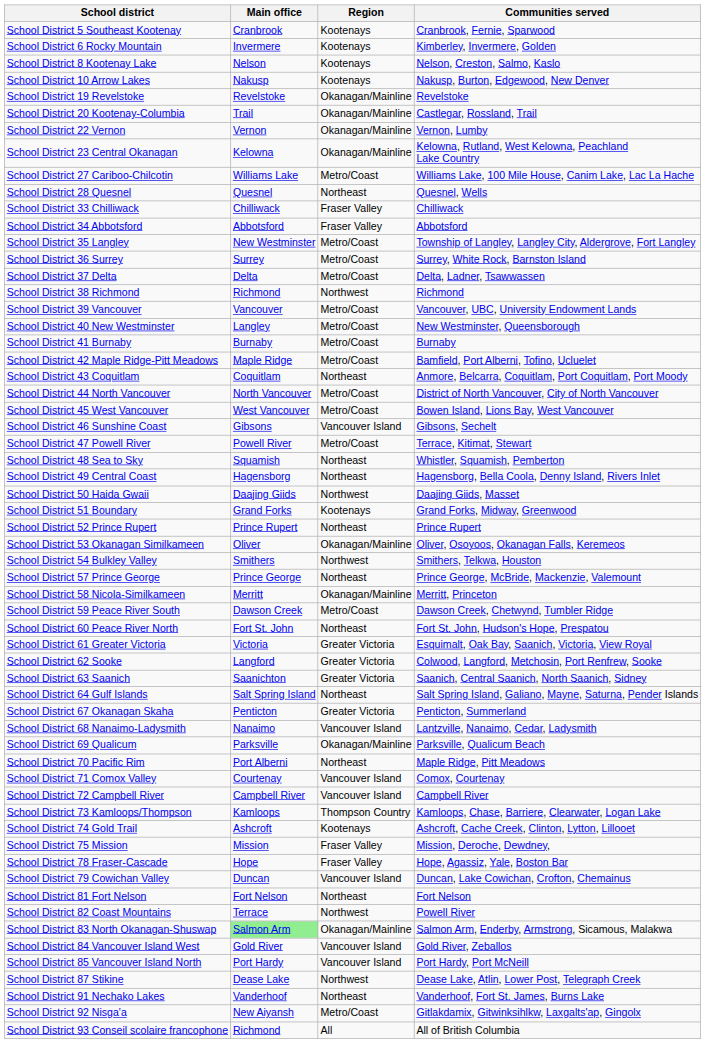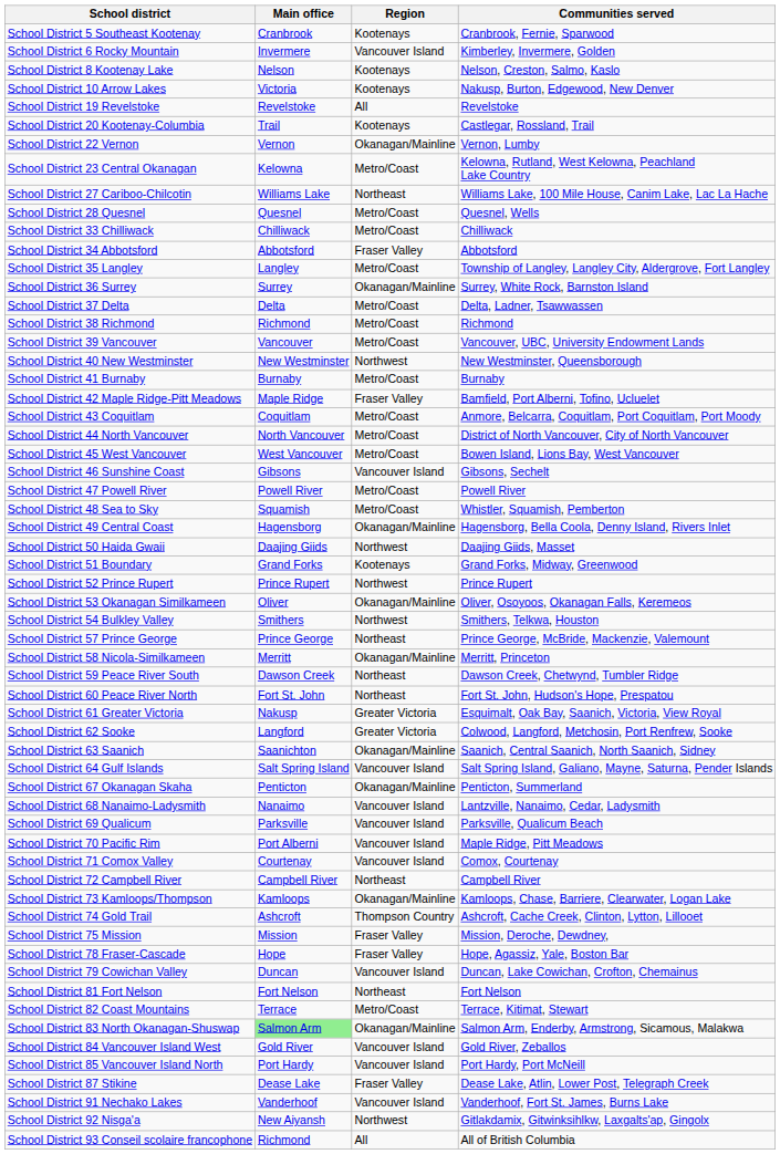School District 6 Rocky Mountain | Region: Kootenays -> Vancouver Island
School District 10 Arrow Lakes | Main office: Nakusp -> Victoria
School District 19 Revelstoke | Region: Okanagan/Mainline -> All
School District 20 Kootenay-Columbia | Region: Okanagan/Mainline -> Kootenays
School District 23 Central Okanagan | Region: Okanagan/Mainline -> Metro/Coast
School District 27 Cariboo-Chilcotin | Region: Metro/Coast -> Northeast
School District 28 Quesnel | Region: Northeast -> Metro/Coast
School District 33 Chilliwack | Region: Fraser Valley -> Metro/Coast
School District 35 Langley | Main office: New Westminster -> Langley
School District 36 Surrey | Region: Metro/Coast -> Okanagan/Mainline
School District 38 Richmond | Region: Northwest -> Metro/Coast
School District 40 New Westminster | Main office: Langley -> New Westminster
School District 40 New Westminster | Region: Metro/Coast -> Northwest
School District 42 Maple Ridge-Pitt Meadows | Region: Metro/Coast -> Fraser Valley
School District 43 Coquitlam | Region: Northeast -> Metro/Coast
School District 47 Powell River | Communities served: Terrace, Kitimat, Stewart -> Powell River
School District 48 Sea to Sky | Region: Northeast -> Metro/Coast
School District 49 Central Coast | Region: Northeast -> Okanagan/Mainline
School District 52 Prince Rupert | Region: Northeast -> Northwest
School District 59 Peace River South | Region: Metro/Coast -> Northeast
School District 61 Greater Victoria | Main office: Victoria -> Nakusp
School District 63 Saanich | Region: Greater Victoria -> Okanagan/Mainline
School District 64 Gulf Islands | Region: Northeast -> Vancouver Island
School District 67 Okanagan Skaha | Region: Greater Victoria -> Okanagan/Mainline
School District 69 Qualicum | Region: Okanagan/Mainline -> Vancouver Island
School District 70 Pacific Rim | Region: Northeast -> Vancouver Island
School District 72 Campbell River | Region: Vancouver Island -> Northeast
School District 73 Kamloops/Thompson | Region: Thompson Country -> Okanagan/Mainline
School District 74 Gold Trail | Region: Kootenays -> Thompson Country
School District 82 Coast Mountains | Region: Northwest -> Metro/Coast
School District 82 Coast Mountains | Communities served: Powell River -> Terrace, Kitimat, Stewart
School District 87 Stikine | Region: Northwest -> Fraser Valley
School District 91 Nechako Lakes | Region: Northeast -> Vancouver Island
School District 92 Nisga'a | Region: Metro/Coast -> Northwest
